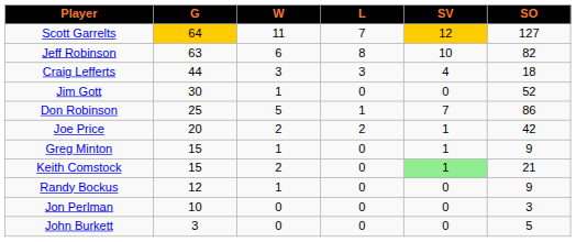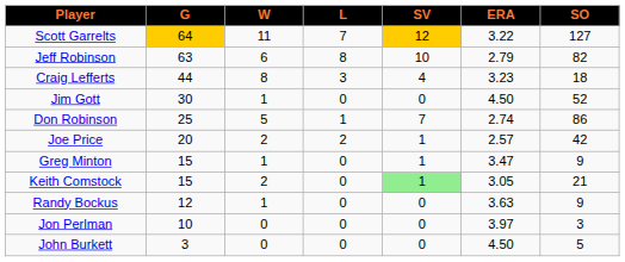+ column: ERA | 3.22 | 2.79 | 3.23 | 4.50 | 2.74 | 2.57 | 3.47 | 3.05 | 3.63 | 3.97 | 4.50
Craig Lefferts | W: 3 -> 8
